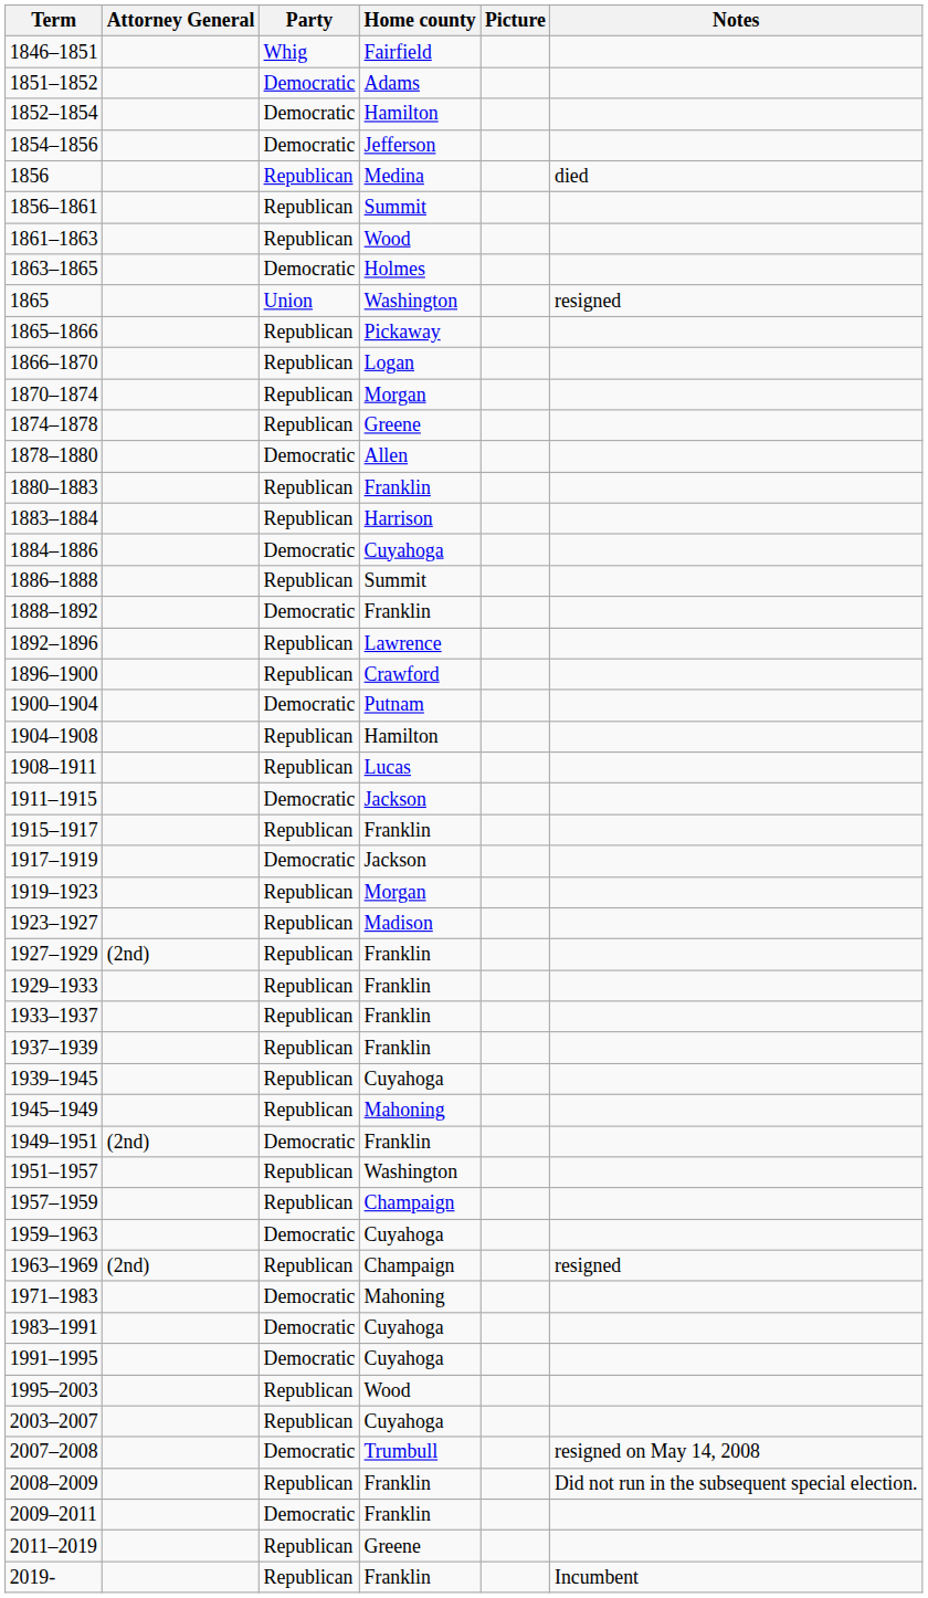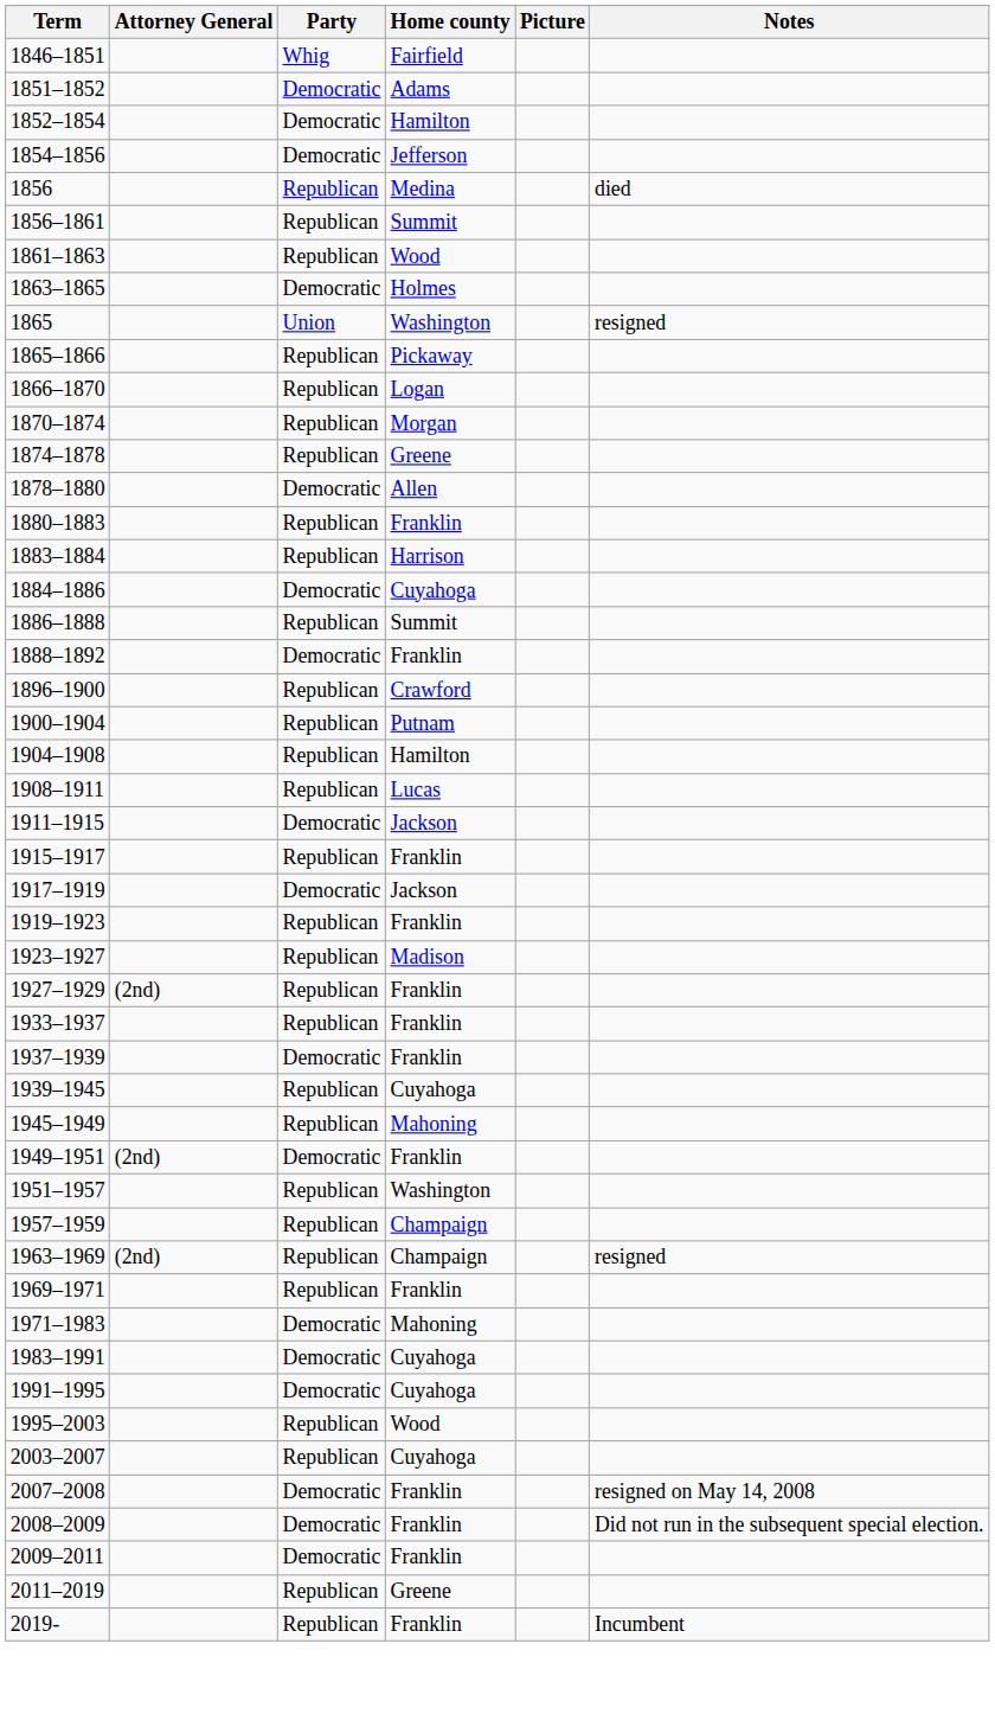- row: 1892–1896 | Republican | Lawrence
1900–1904 | Party: Democratic -> Republican
1919–1923 | Home county: Morgan -> Franklin
- row: 1929–1933 | Republican | Franklin
1937–1939 | Party: Republican -> Democratic
- row: 1959–1963 | Democratic | Cuyahoga
+ row: 1969–1971 | Republican | Franklin
2007–2008 | Home county: Trumbull -> Franklin
2008–2009 | Party: Republican -> Democratic
